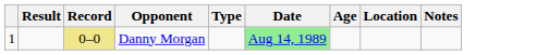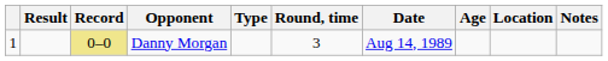+ column: Round, time | 3
Danny Morgan | Date: lightgreen background -> no background
